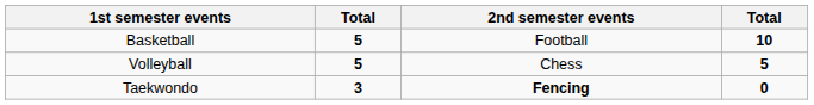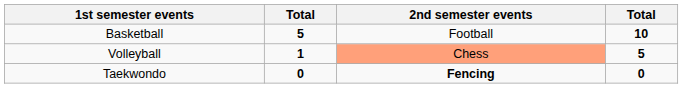Volleyball | column 2: 5 -> 1
Volleyball | 2nd semester events: no background -> lightsalmon background
Taekwondo | column 2: 3 -> 0
